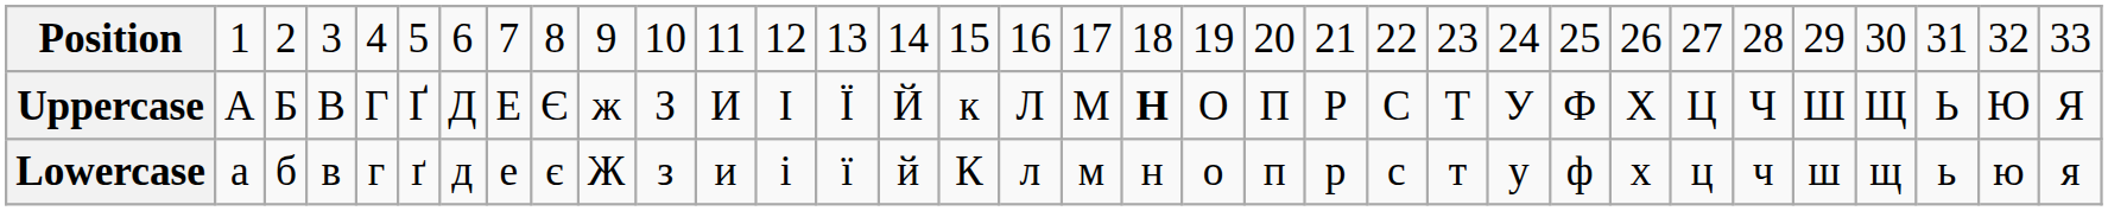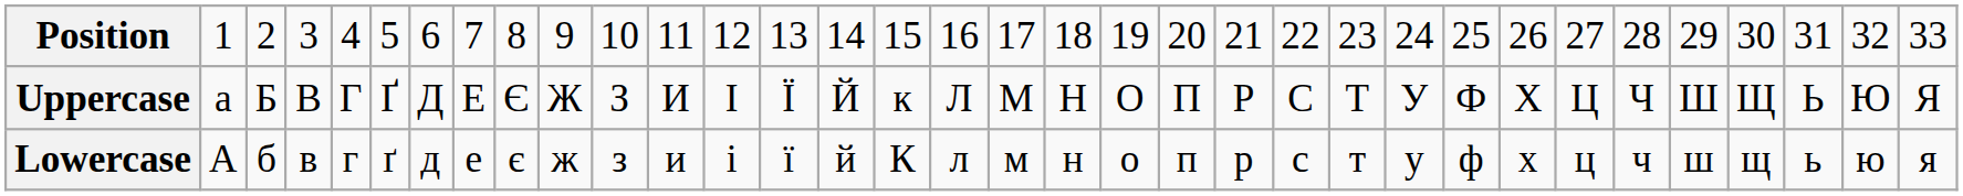Uppercase | column 2: А -> а
Uppercase | column 10: ж -> Ж
Uppercase | column 19: bold -> normal
Lowercase | column 2: а -> А
Lowercase | column 10: Ж -> ж
